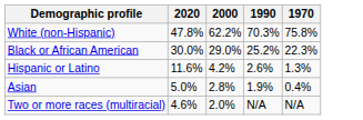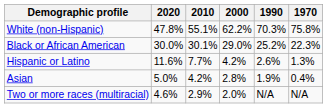+ column: 2010 | 55.1% | 30.1% | 7.7% | 4.2% | 2.9%
